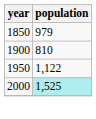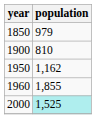1950 | population: 1,122 -> 1,162
+ row: 1960 | 1,855
